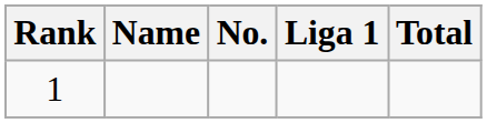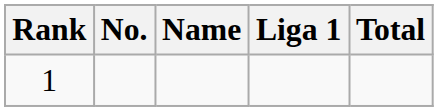columns swapped: No. <-> Name
